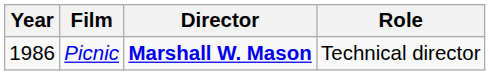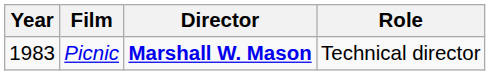Picnic | Year: 1986 -> 1983
